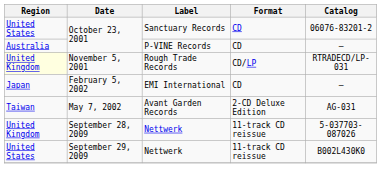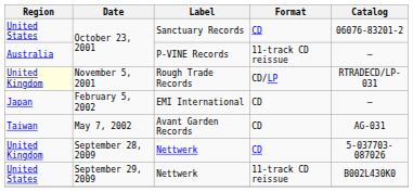October 23, 2001 / P-VINE Records | Format: CD -> 11-track CD reissue
May 7, 2002 | Format: 2-CD Deluxe Edition -> CD
September 28, 2009 | Format: 11-track CD reissue -> CD
